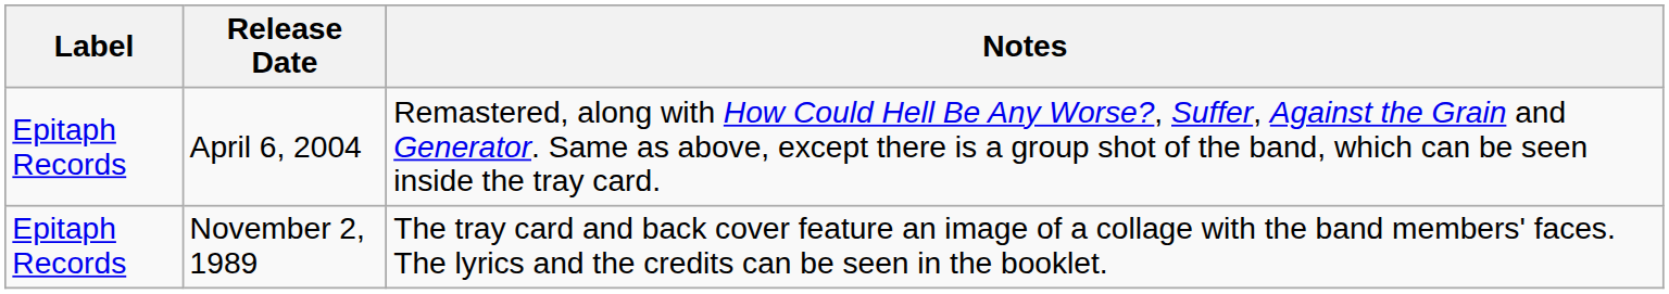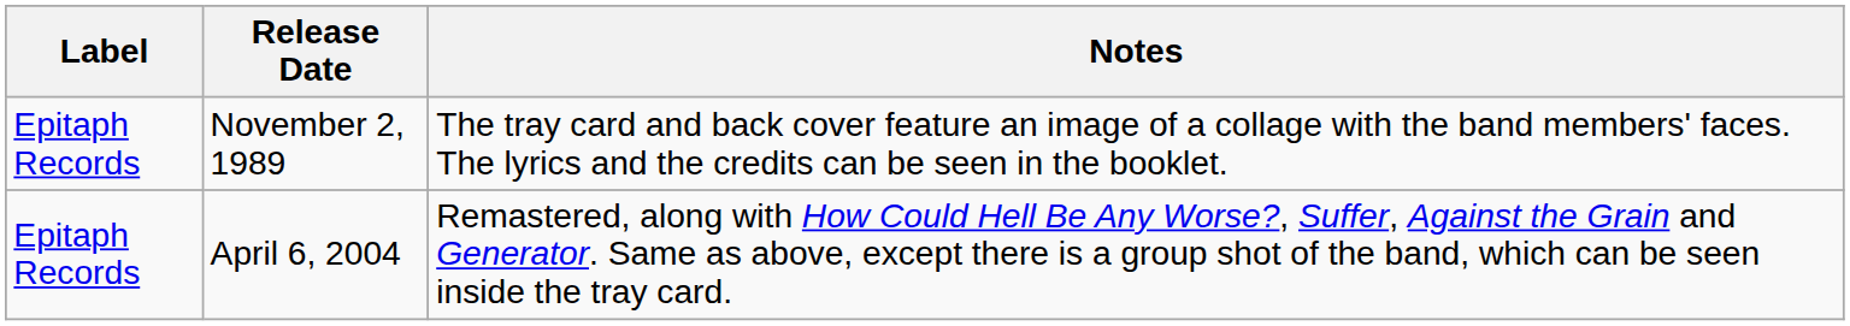rows swapped: November 2, 1989 <-> April 6, 2004
